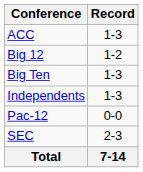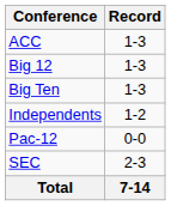Big 12 | Record: 1-2 -> 1-3
Independents | Record: 1-3 -> 1-2
